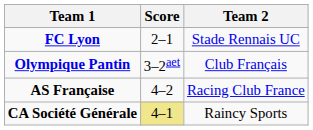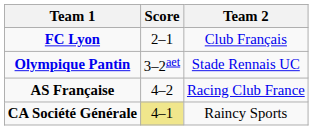FC Lyon | Team 2: Stade Rennais UC -> Club Français
Olympique Pantin | Team 2: Club Français -> Stade Rennais UC
